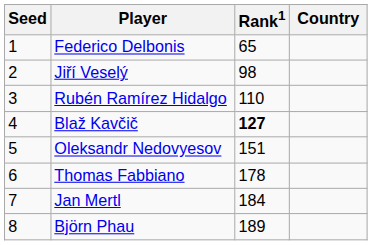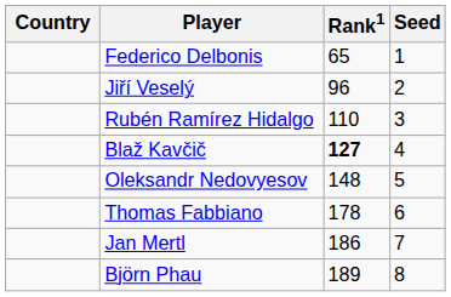columns swapped: Country <-> Seed
Jiří Veselý | Rank1: 98 -> 96
Oleksandr Nedovyesov | Rank1: 151 -> 148
Jan Mertl | Rank1: 184 -> 186
